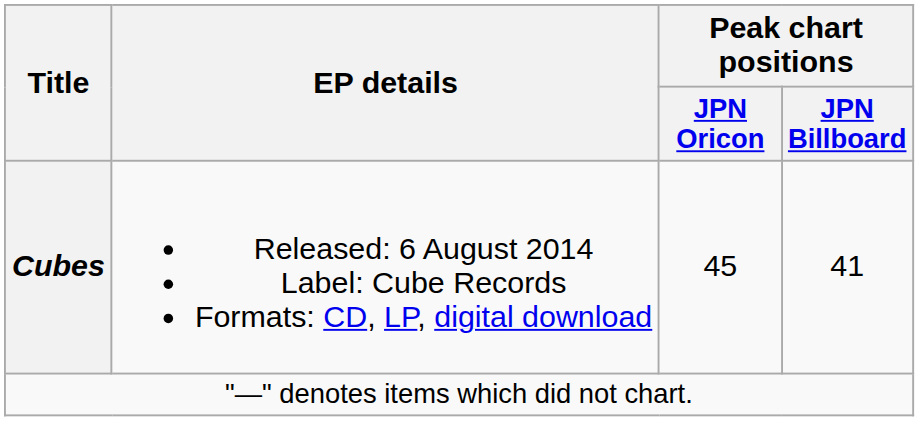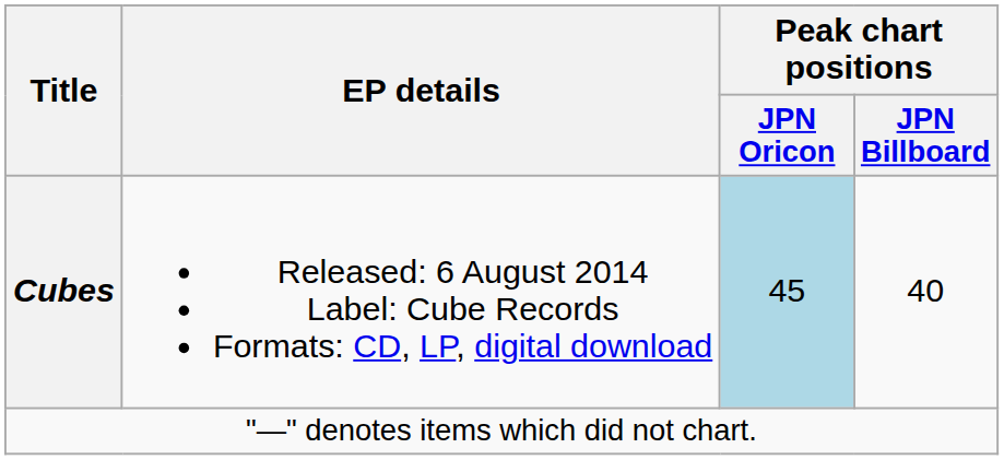Cubes | Peak chart positions / JPN Oricon: no background -> lightblue background
Cubes | Peak chart positions / JPN Billboard: 41 -> 40
